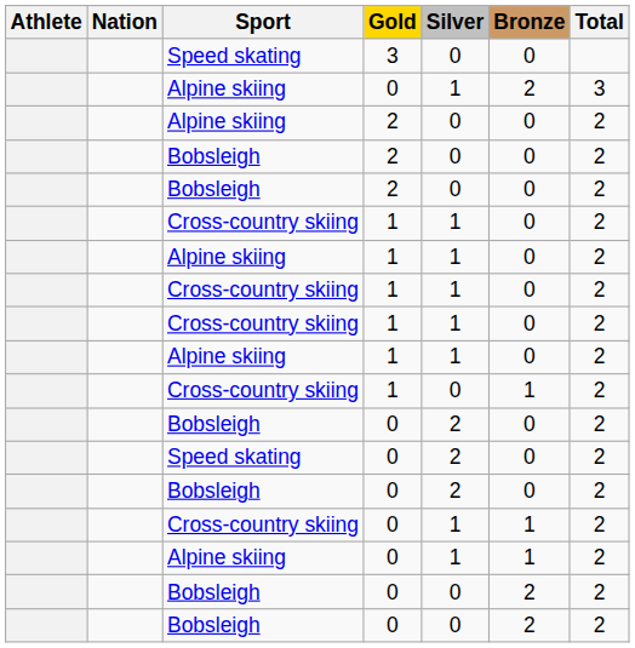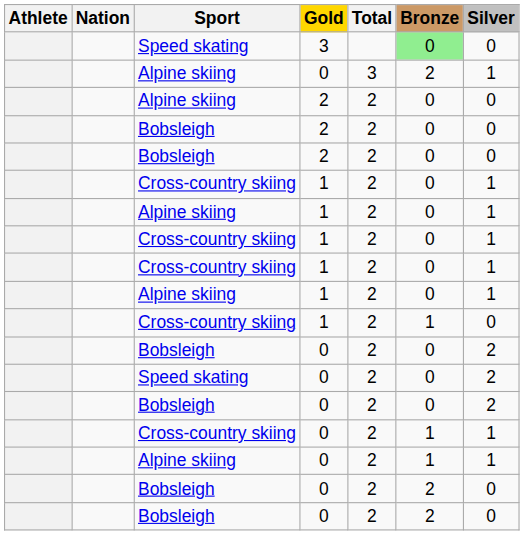columns swapped: Silver <-> Total
Speed skating / 3 | Bronze: no background -> lightgreen background
